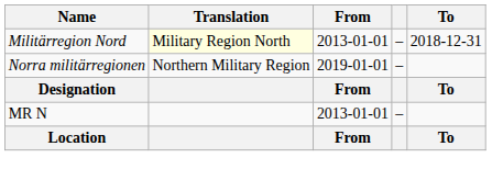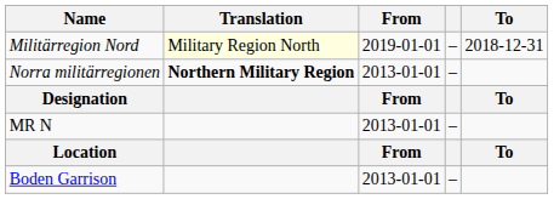Militärregion Nord | From: 2013-01-01 -> 2019-01-01
Norra militärregionen | Translation: normal -> bold
Norra militärregionen | From: 2019-01-01 -> 2013-01-01
+ row: Boden Garrison | 2013-01-01 | –
